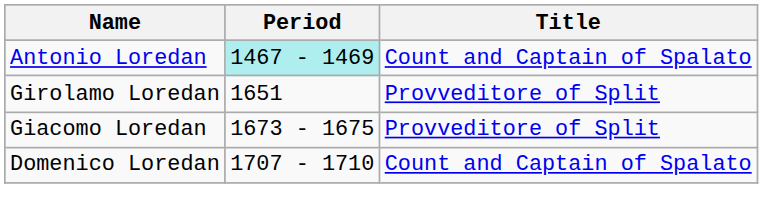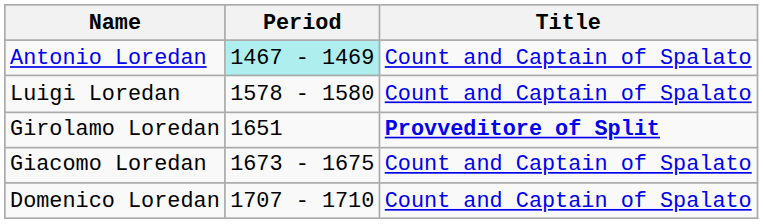+ row: Luigi Loredan | 1578 - 1580 | Count and Captain of Spalato
Girolamo Loredan | Title: normal -> bold
Giacomo Loredan | Title: Provveditore of Split -> Count and Captain of Spalato
